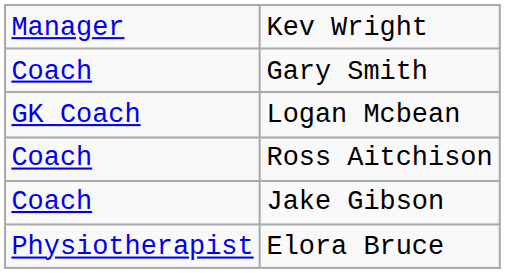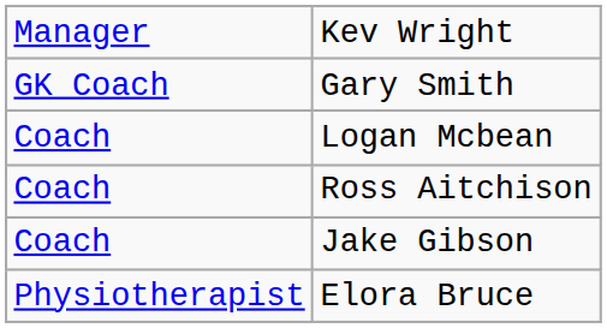Gary Smith | column 1: Coach -> GK Coach
Logan Mcbean | column 1: GK Coach -> Coach
